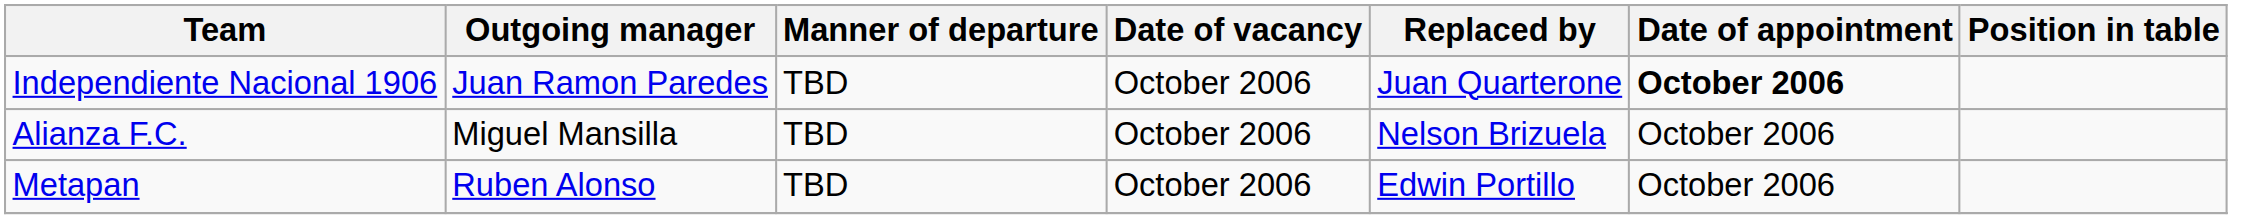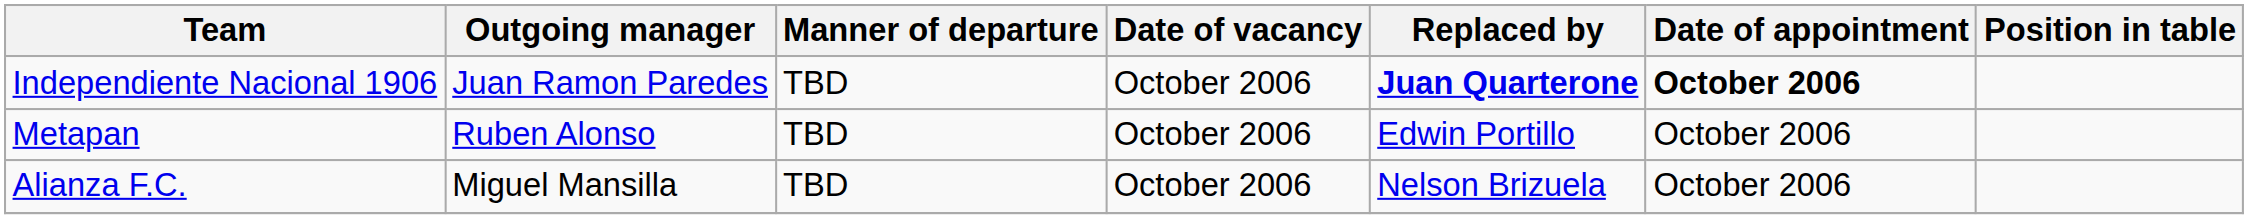Independiente Nacional 1906 | Replaced by: normal -> bold
rows swapped: Metapan <-> Alianza F.C.
